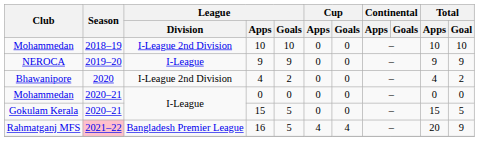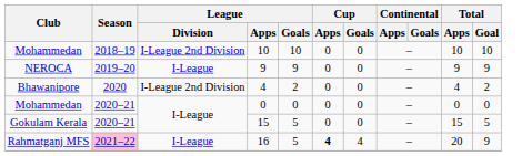16 | League / Division: Bangladesh Premier League -> I-League
16 | Cup / Apps: normal -> bold
